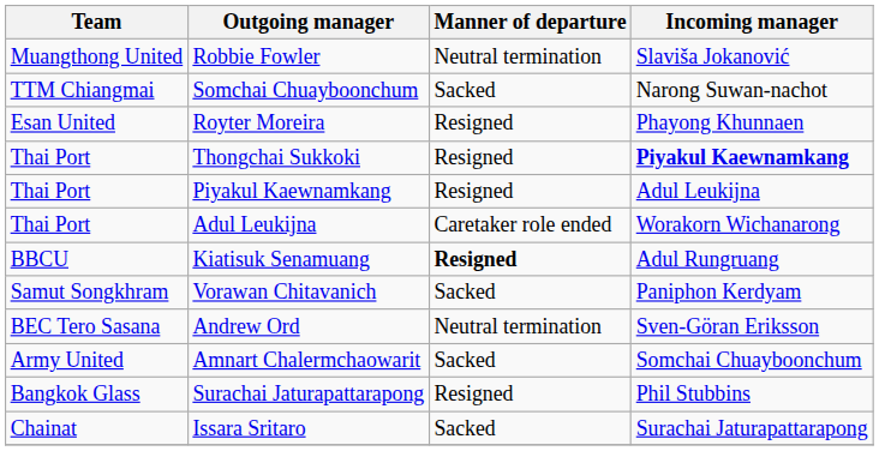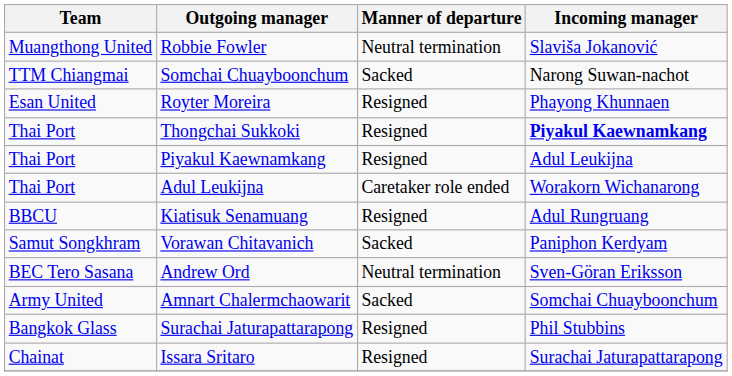Kiatisuk Senamuang | Manner of departure: bold -> normal
Issara Sritaro | Manner of departure: Sacked -> Resigned
